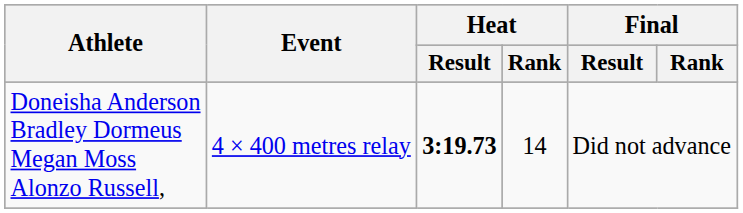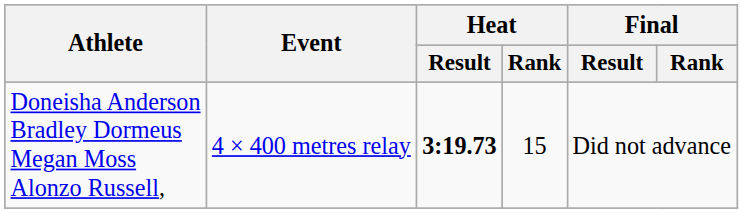Doneisha Anderson Bradley Dormeus Megan Moss Alonzo Russell, | Heat / Rank: 14 -> 15
